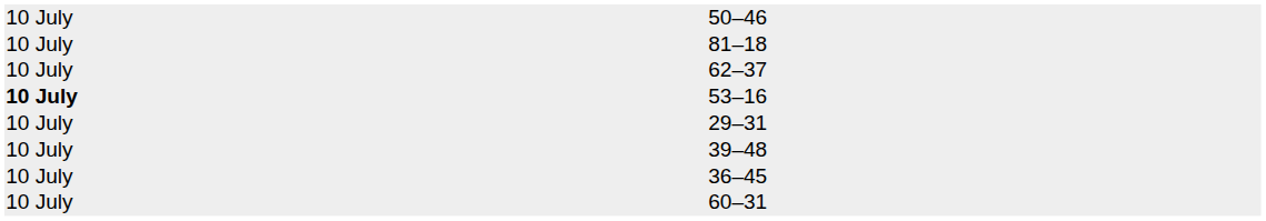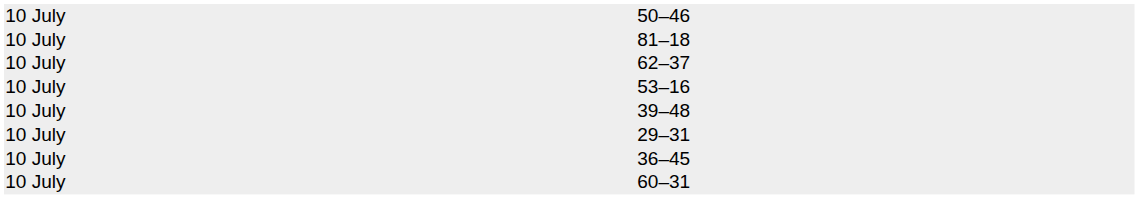53–16 | column 1: bold -> normal
rows swapped: 29–31 <-> 39–48
